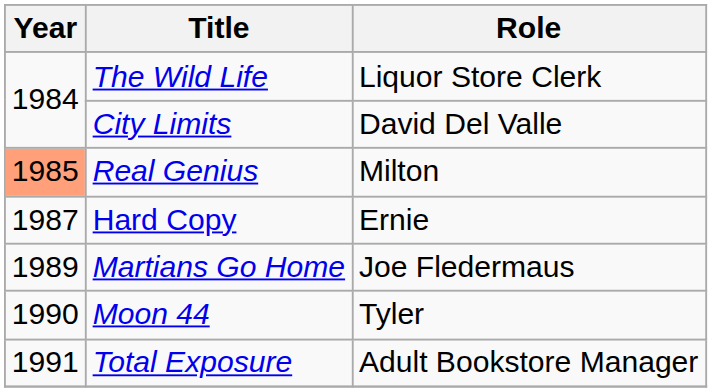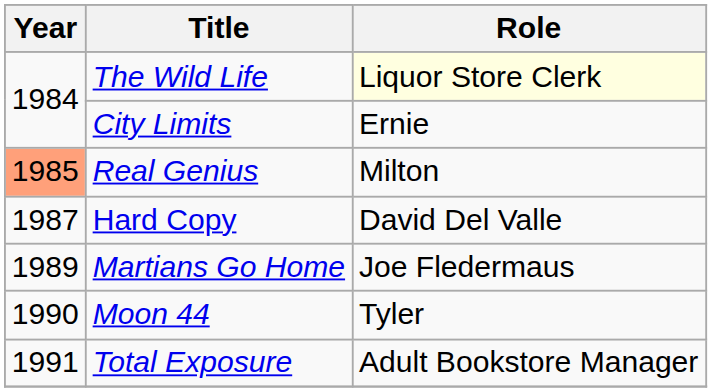The Wild Life | Role: no background -> lightyellow background
City Limits | Role: David Del Valle -> Ernie
Hard Copy | Role: Ernie -> David Del Valle
